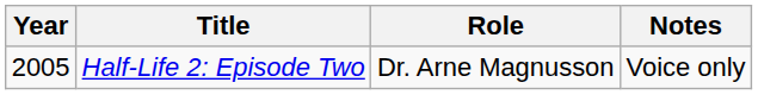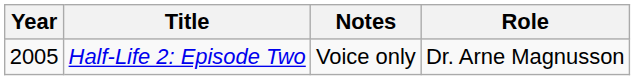columns swapped: Role <-> Notes
